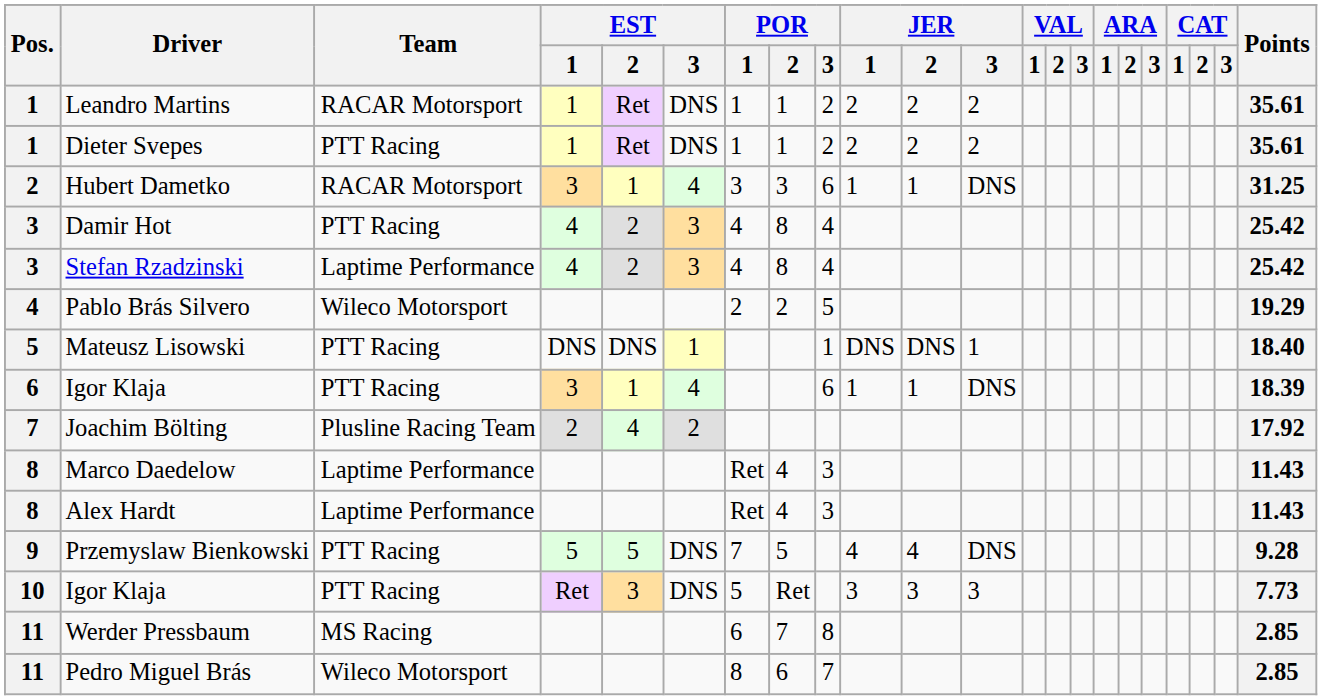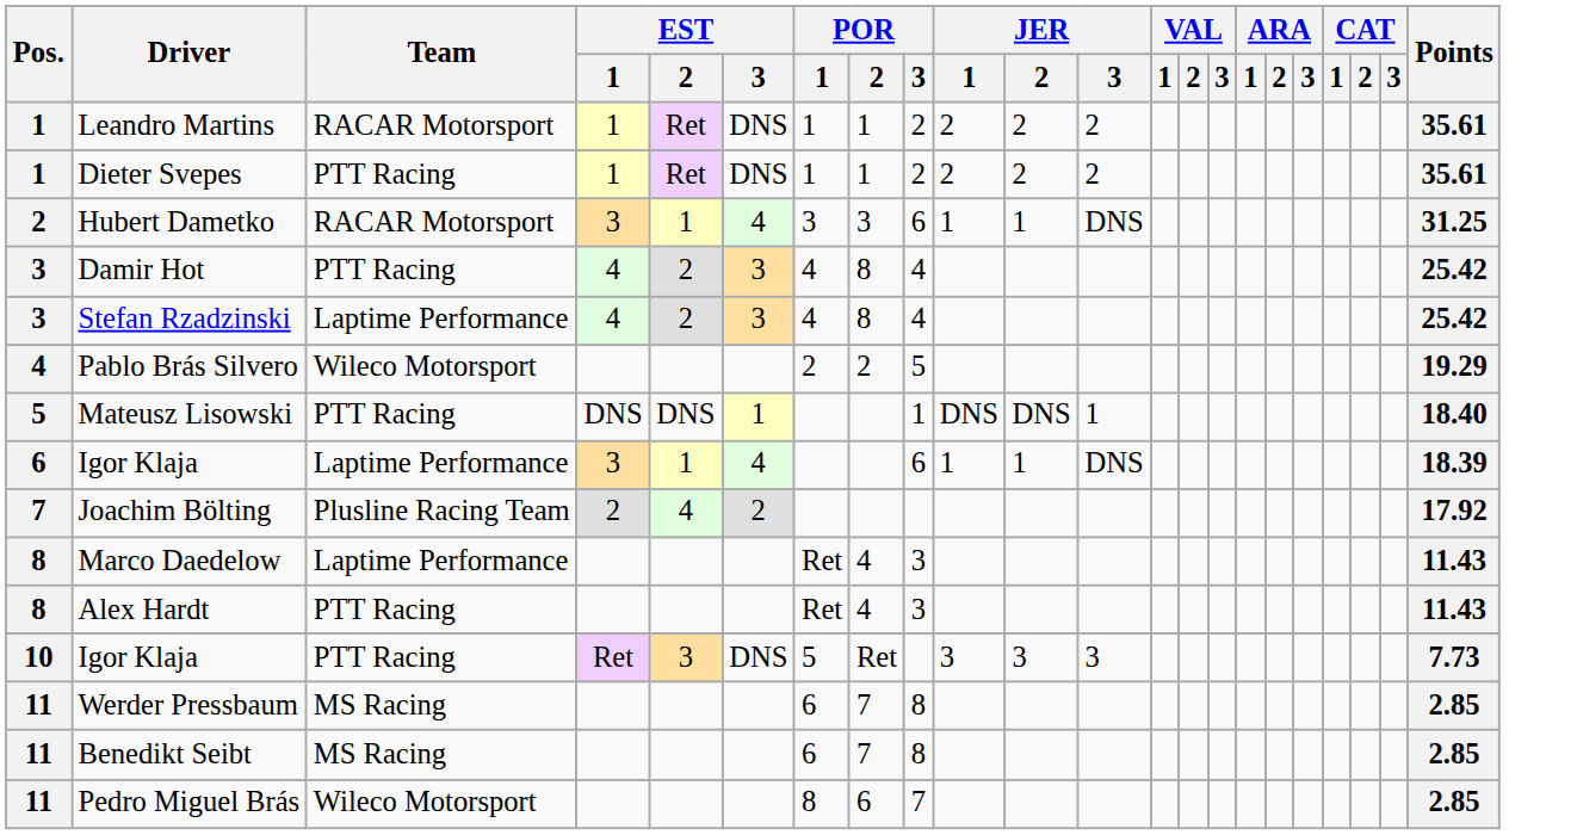6 / Igor Klaja | Team: PTT Racing -> Laptime Performance
Alex Hardt | Team: Laptime Performance -> PTT Racing
- row: 9 | Przemyslaw Bienkowski | PTT Racing | 5 | 5 | DNS | 7 | 5 | 4 | 4 | DNS | 9.28
+ row: 11 | Benedikt Seibt | MS Racing | 6 | 7 | 8 | 2.85
